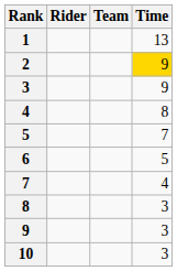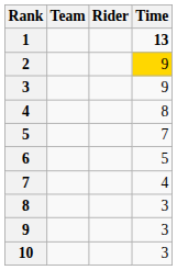columns swapped: Rider <-> Team
1 | Time: normal -> bold
